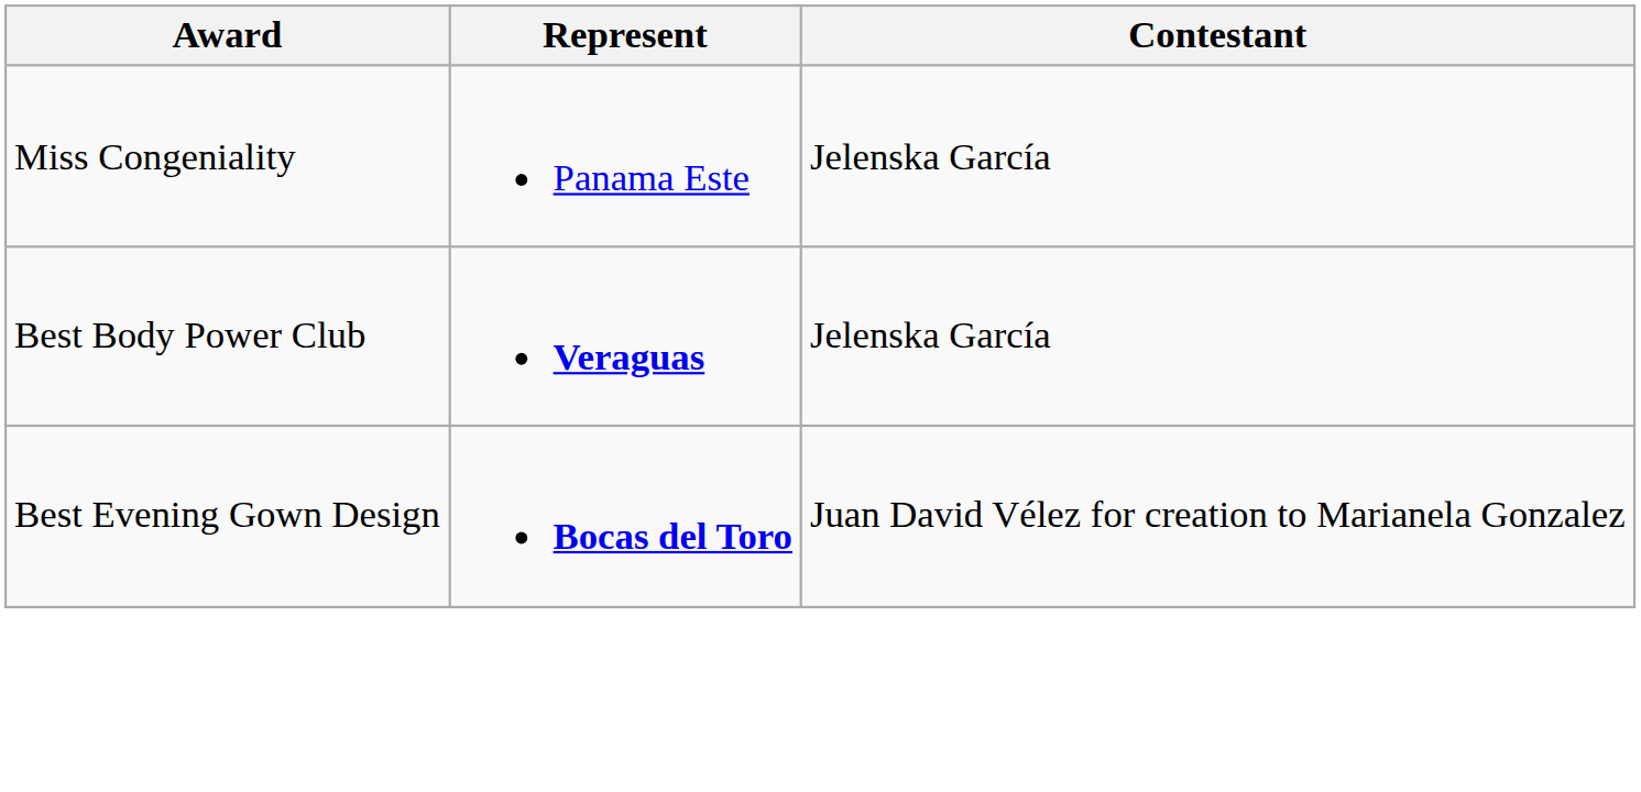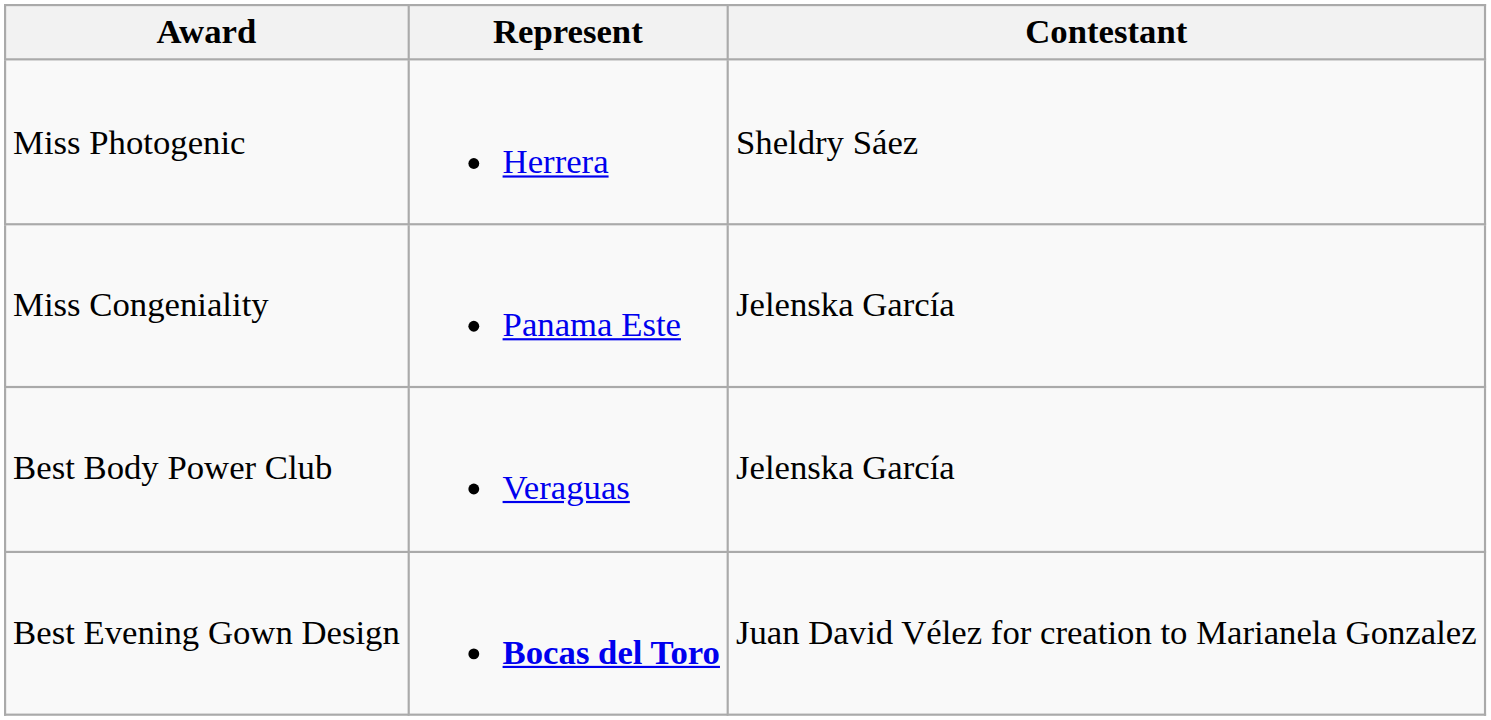+ row: Miss Photogenic | Herrera | Sheldry Sáez
Best Body Power Club | Represent: bold -> normal
